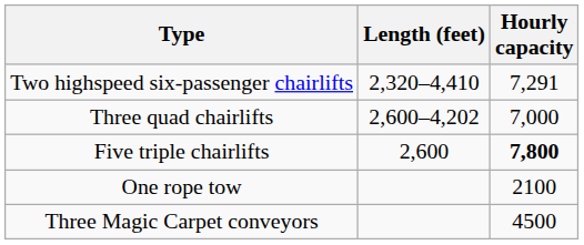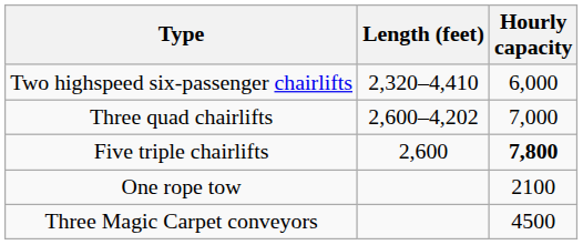Two highspeed six-passenger chairlifts | Hourly capacity: 7,291 -> 6,000
